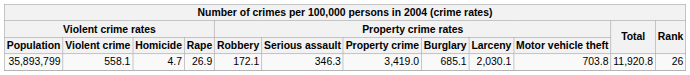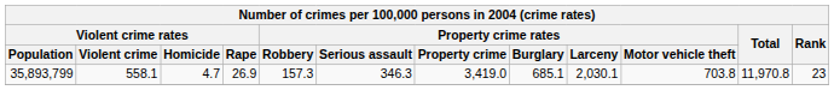35,893,799 | Property crime rates / Robbery: 172.1 -> 157.3
35,893,799 | Total: 11,920.8 -> 11,970.8
35,893,799 | Rank: 26 -> 23
